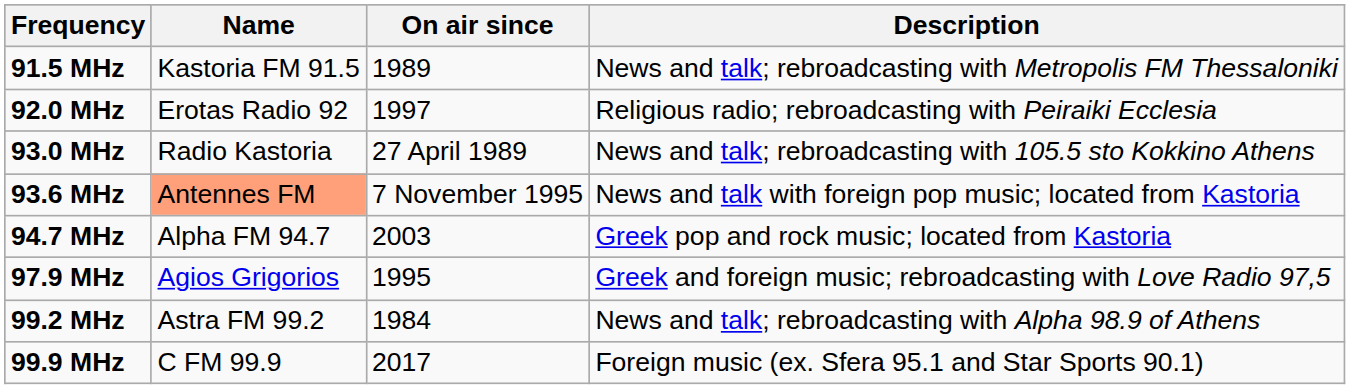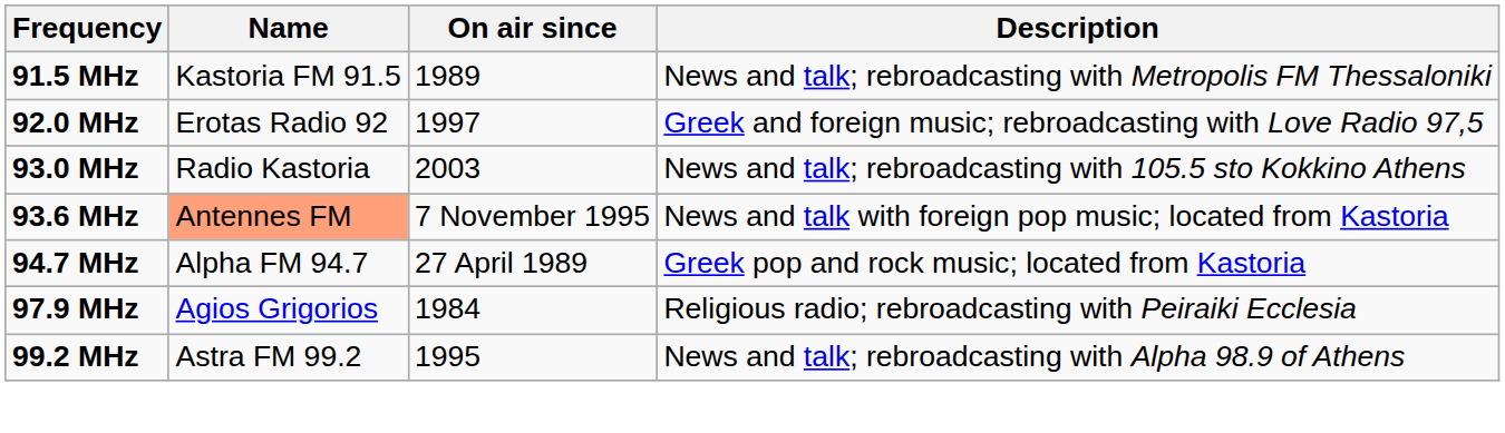92.0 MHz | Description: Religious radio; rebroadcasting with Peiraiki Ecclesia -> Greek and foreign music; rebroadcasting with Love Radio 97,5
93.0 MHz | On air since: 27 April 1989 -> 2003
94.7 MHz | On air since: 2003 -> 27 April 1989
97.9 MHz | On air since: 1995 -> 1984
97.9 MHz | Description: Greek and foreign music; rebroadcasting with Love Radio 97,5 -> Religious radio; rebroadcasting with Peiraiki Ecclesia
99.2 MHz | On air since: 1984 -> 1995
- row: 99.9 MHz | C FM 99.9 | 2017 | Foreign music (ex. Sfera 95.1 and Star Sports 90.1)
